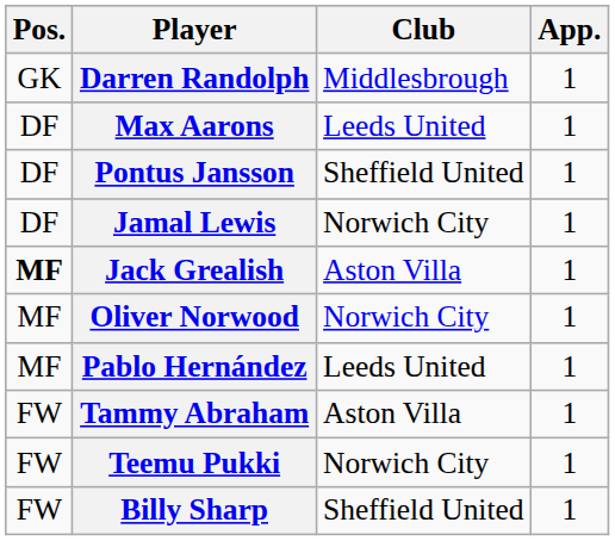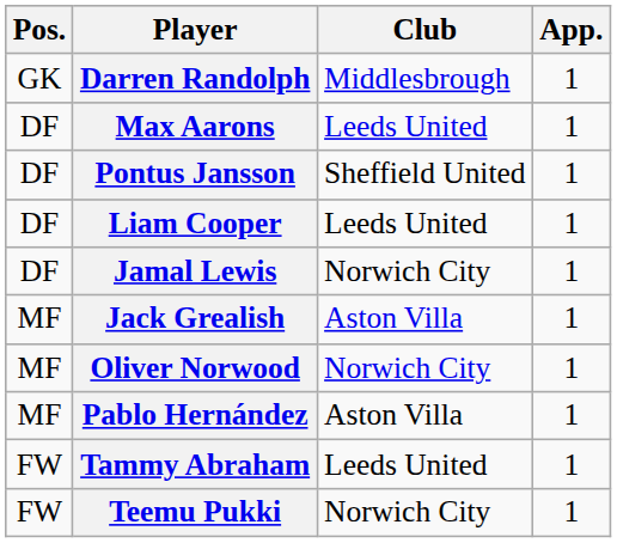+ row: DF | Liam Cooper | Leeds United | 1
Jack Grealish | Pos.: bold -> normal
Pablo Hernández | Club: Leeds United -> Aston Villa
Tammy Abraham | Club: Aston Villa -> Leeds United
- row: FW | Billy Sharp | Sheffield United | 1
